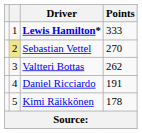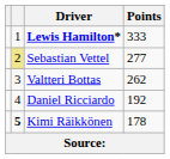Sebastian Vettel | Points: 270 -> 277
Daniel Ricciardo | Points: 191 -> 192
Kimi Räikkönen | column 2: normal -> bold
